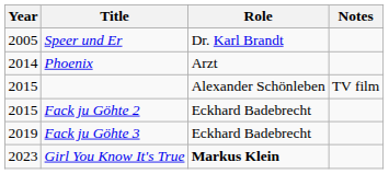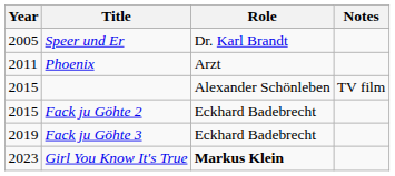Phoenix | Year: 2014 -> 2011
